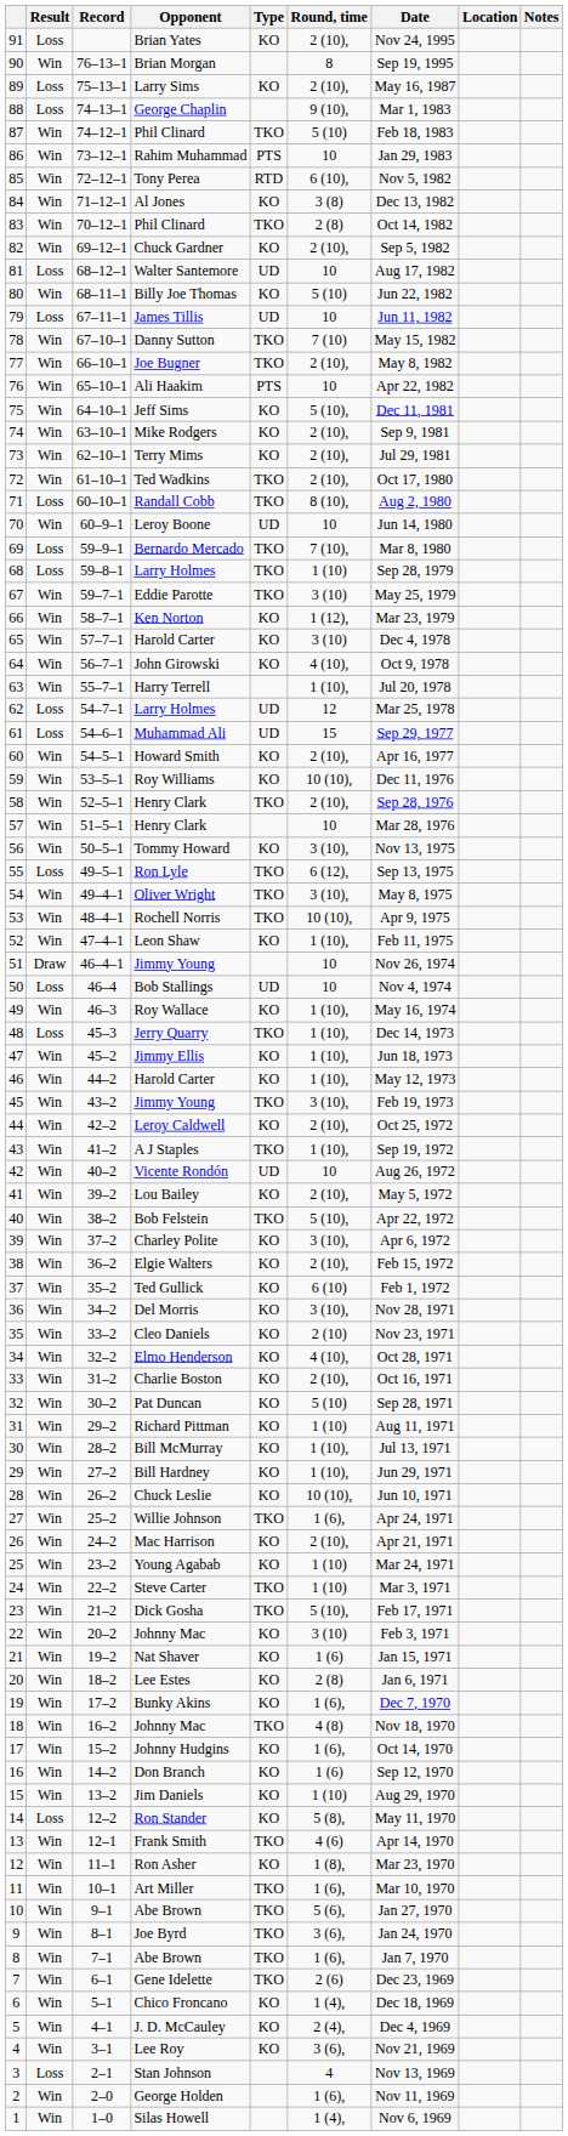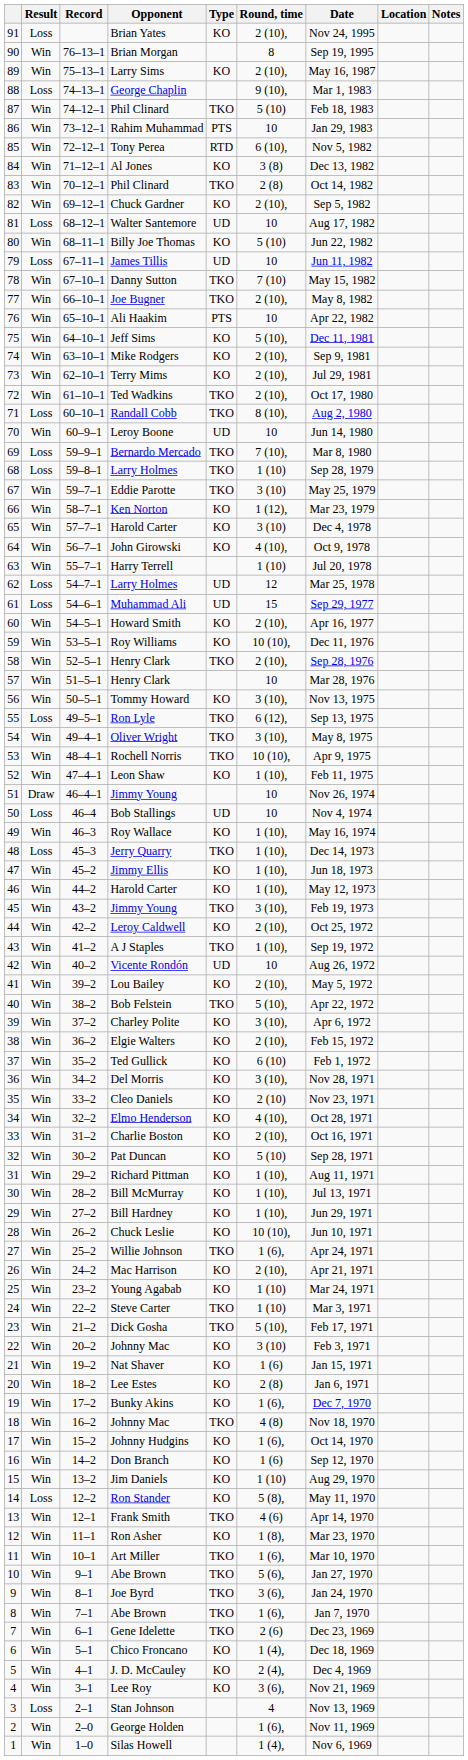Larry Sims | Result: Loss -> Win
Harry Terrell | Round, time: 1 (10), -> 1 (10)
Richard Pittman | Round, time: 1 (10) -> 1 (10),
